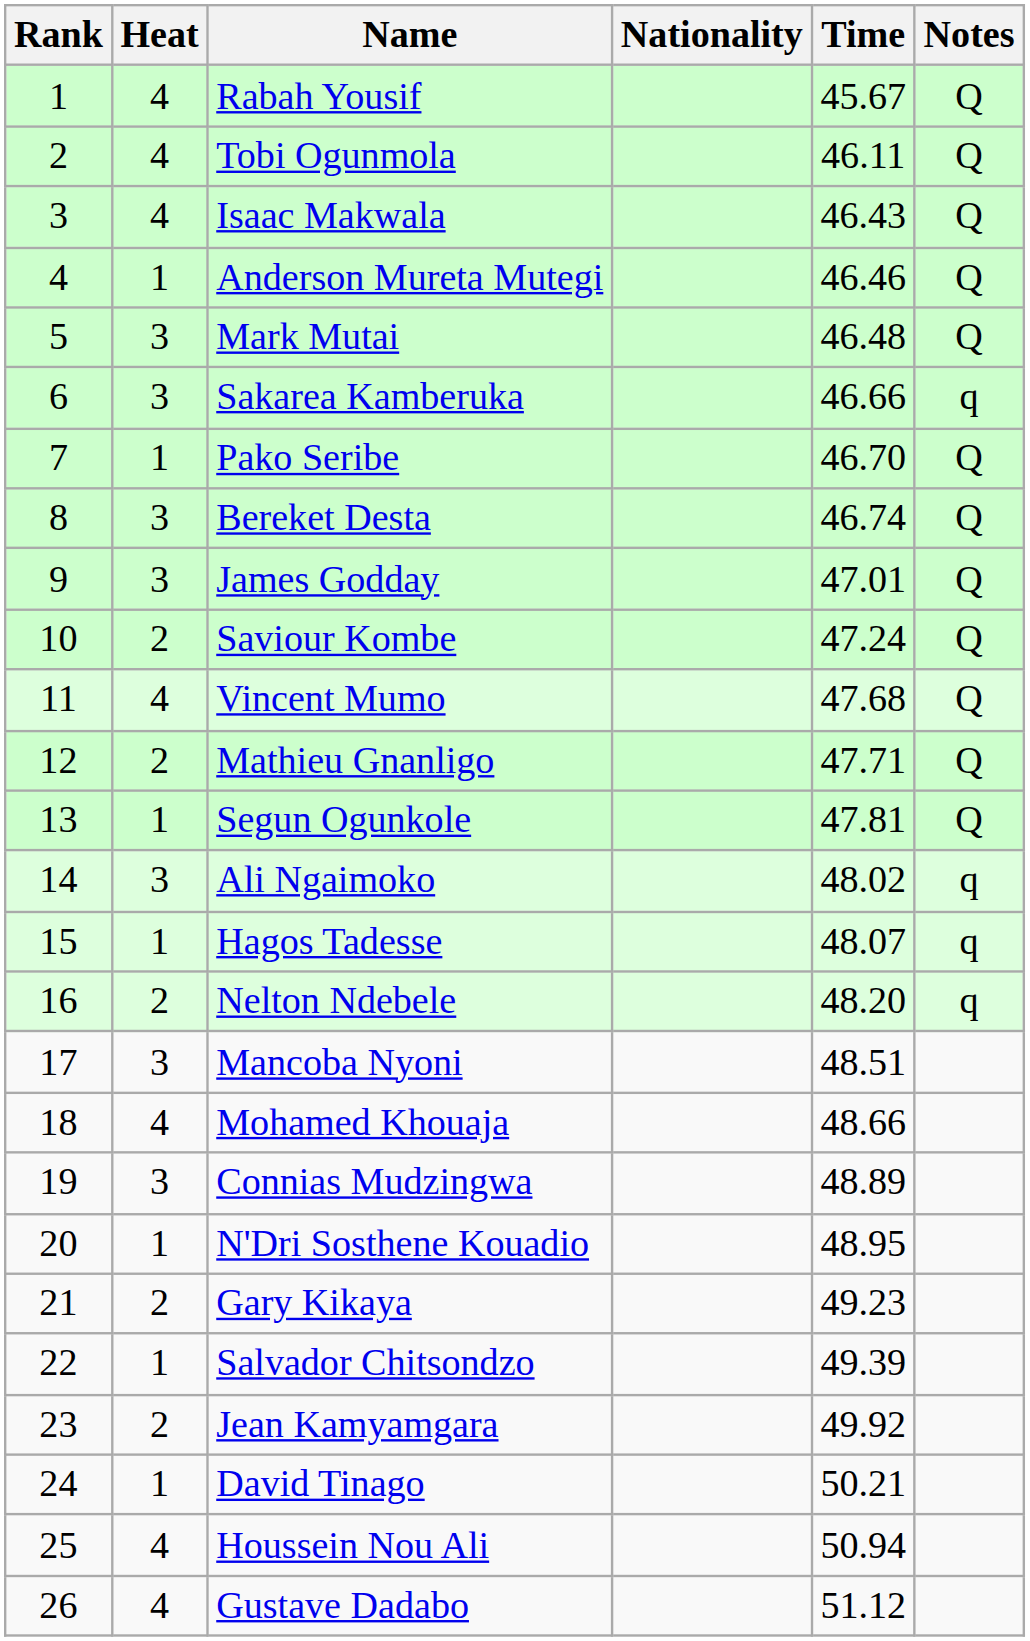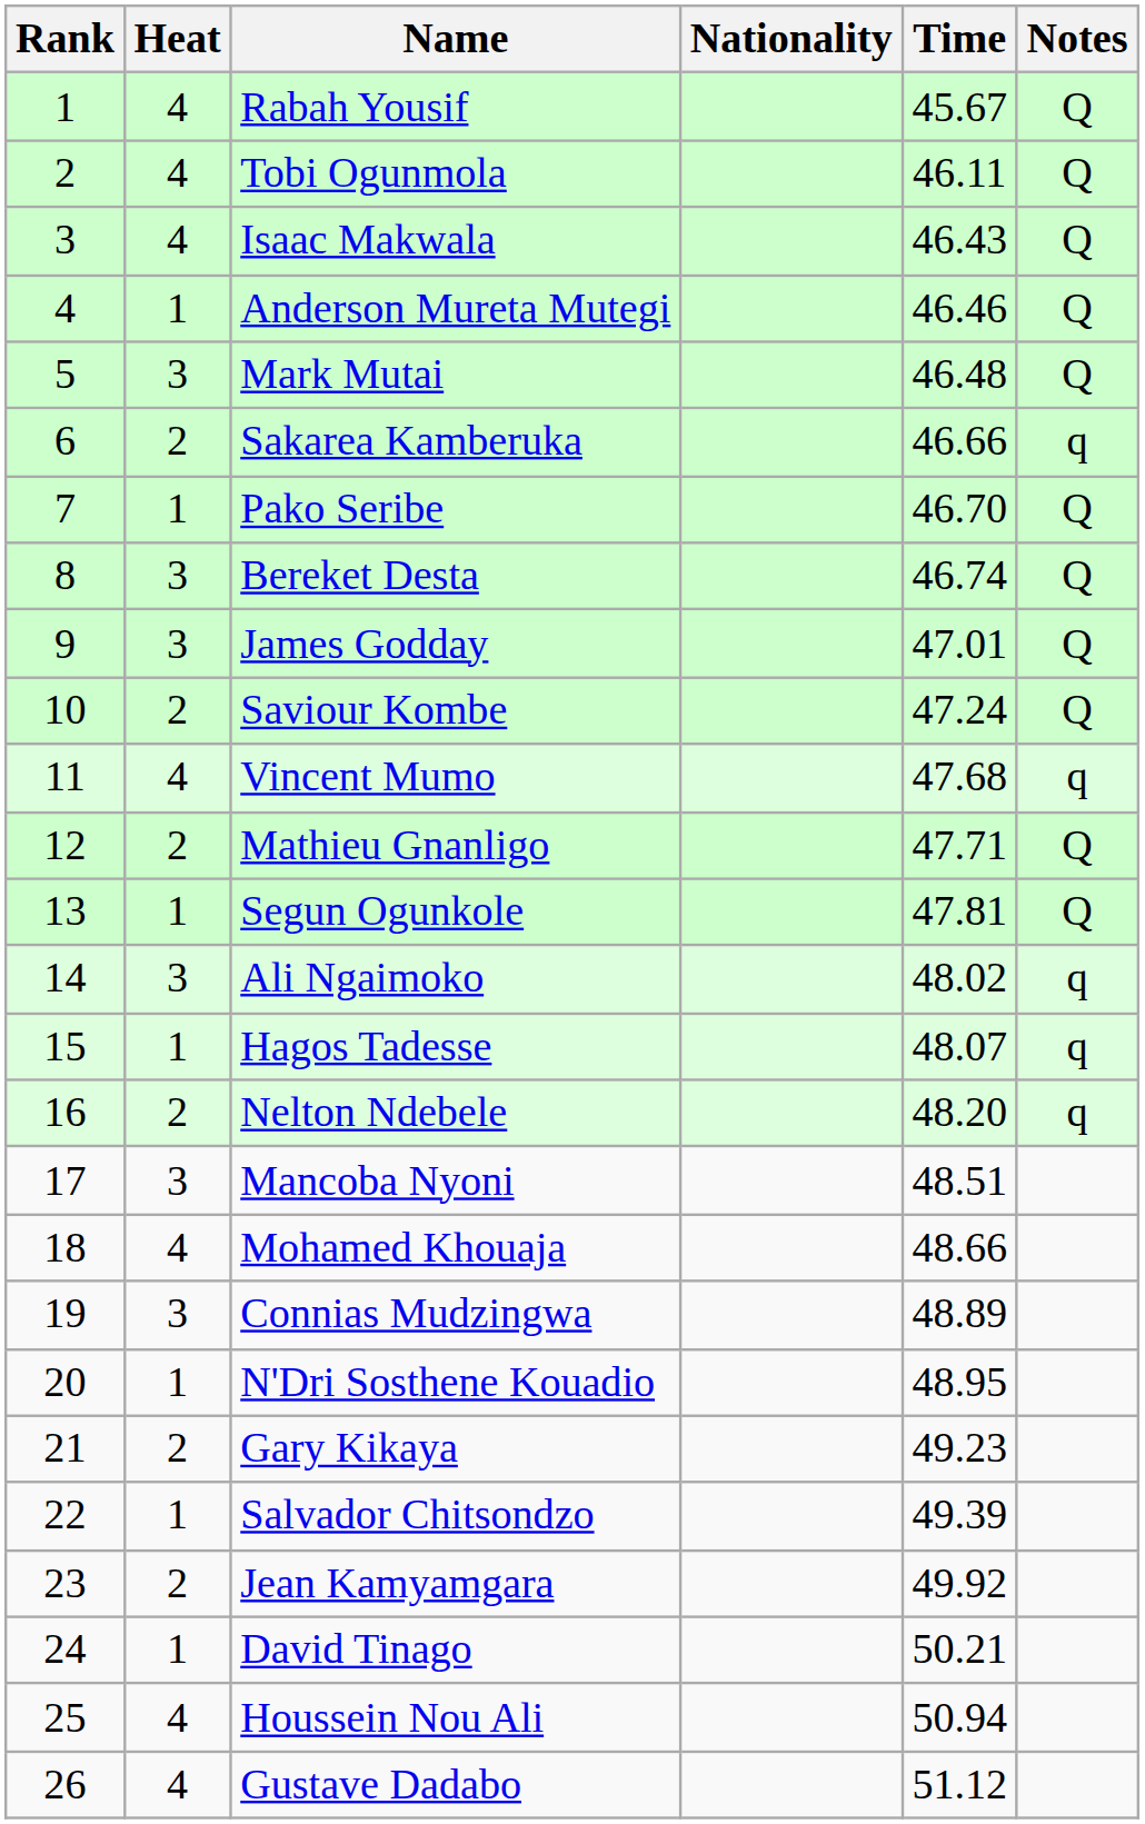Sakarea Kamberuka | Heat: 3 -> 2
Vincent Mumo | Notes: Q -> q
